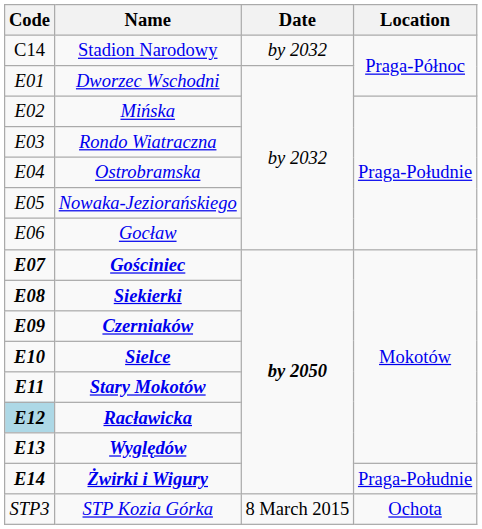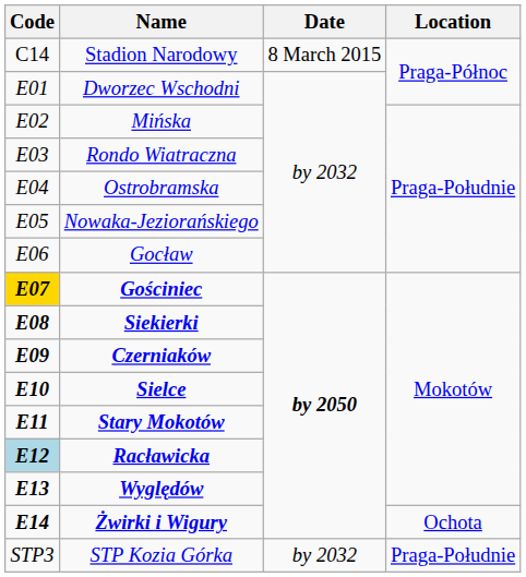Stadion Narodowy | Date: by 2032 -> 8 March 2015
Gościniec | Code: no background -> gold background
Żwirki i Wigury | Location: Praga-Południe -> Ochota
STP Kozia Górka | Date: 8 March 2015 -> by 2032
STP Kozia Górka | Location: Ochota -> Praga-Południe
